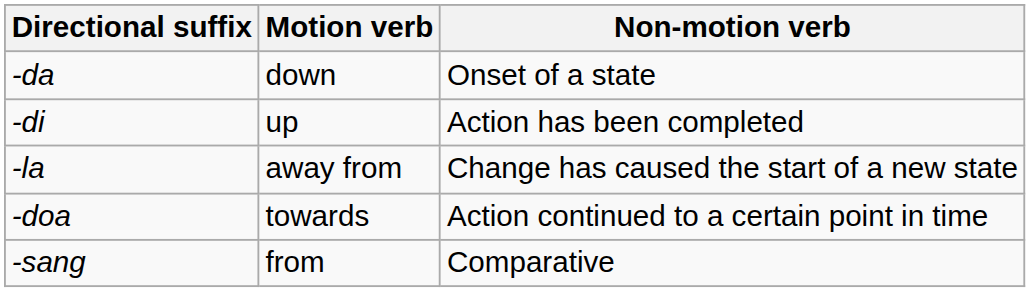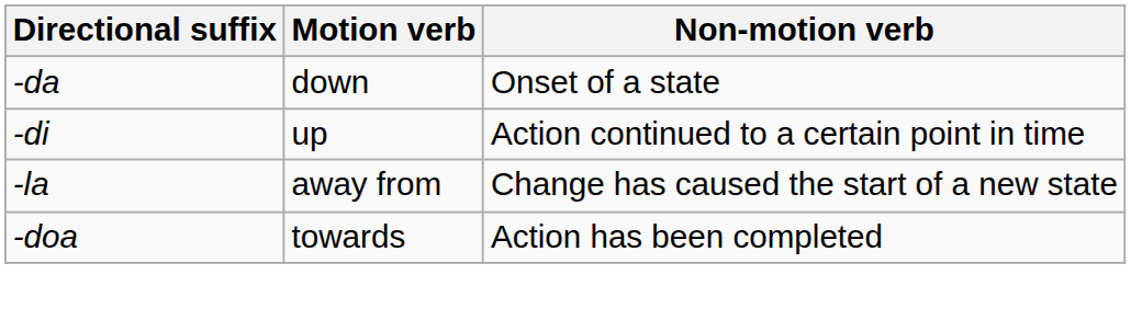-di | Non-motion verb: Action has been completed -> Action continued to a certain point in time
-doa | Non-motion verb: Action continued to a certain point in time -> Action has been completed
- row: -sang | from | Comparative
